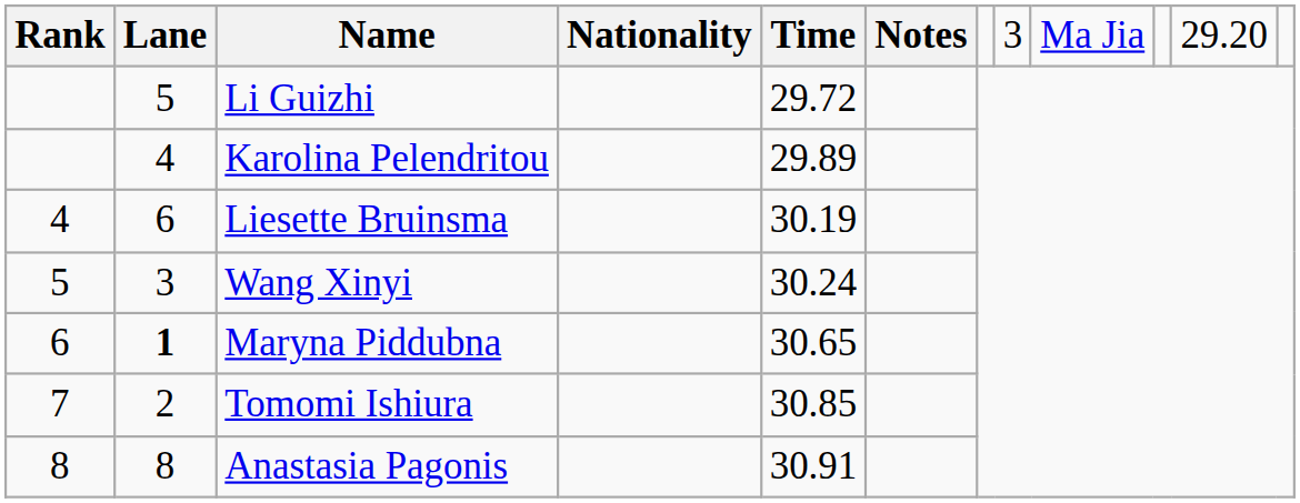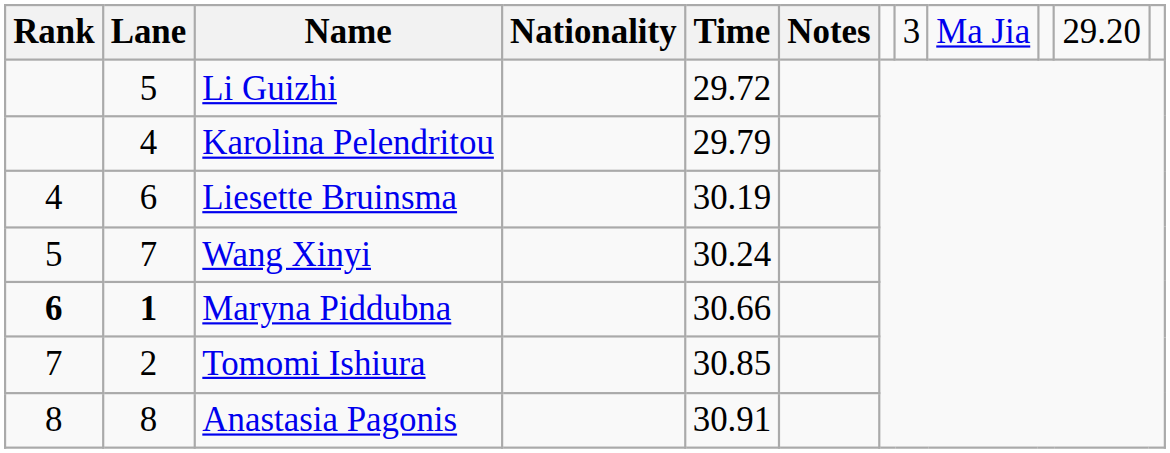Karolina Pelendritou | column 5: 29.89 -> 29.79
Wang Xinyi | column 2: 3 -> 7
Maryna Piddubna | column 1: normal -> bold
Maryna Piddubna | column 5: 30.65 -> 30.66
